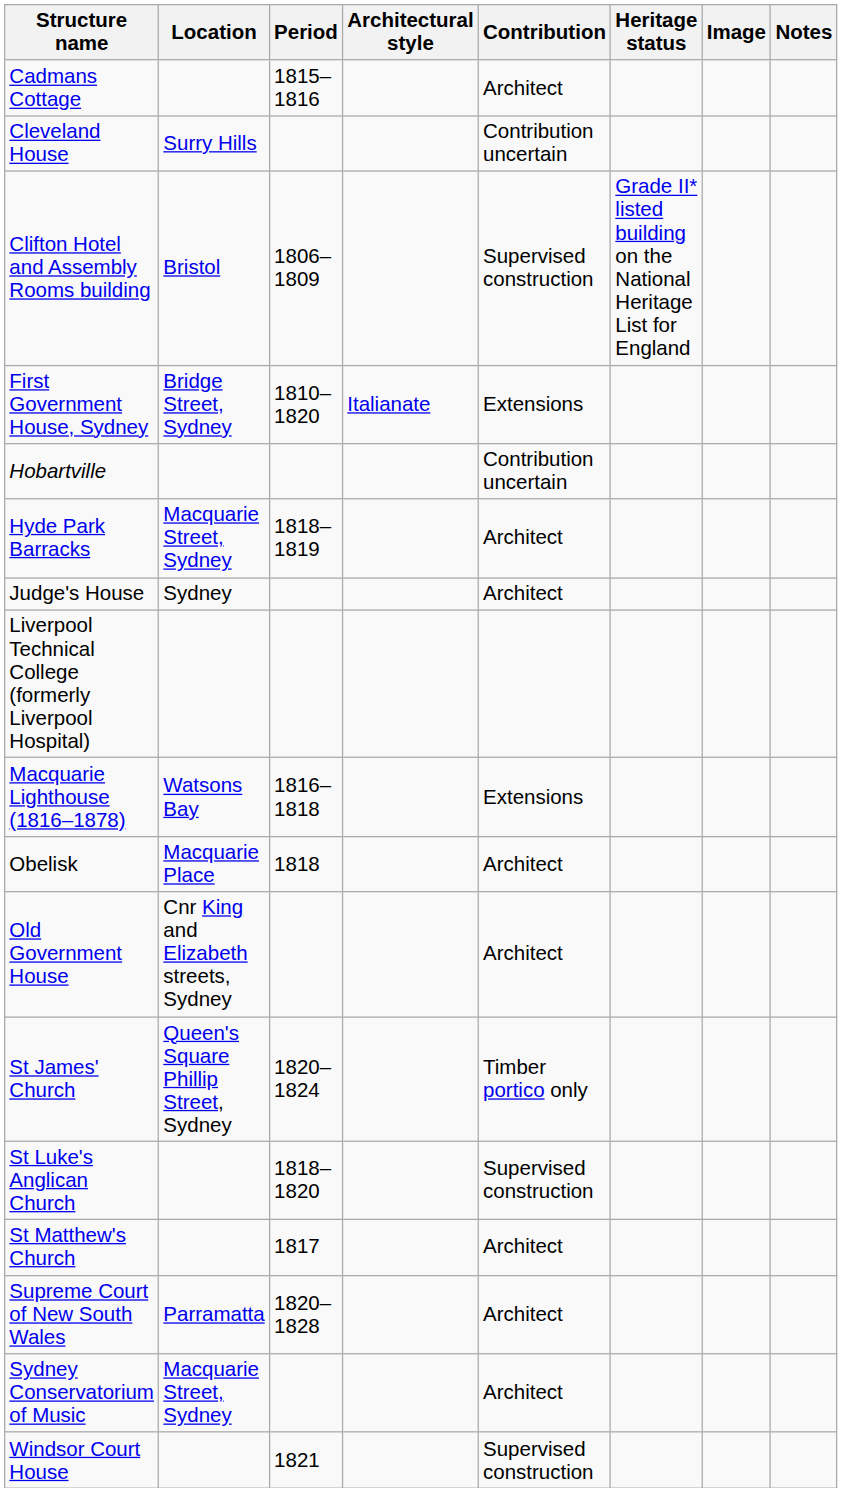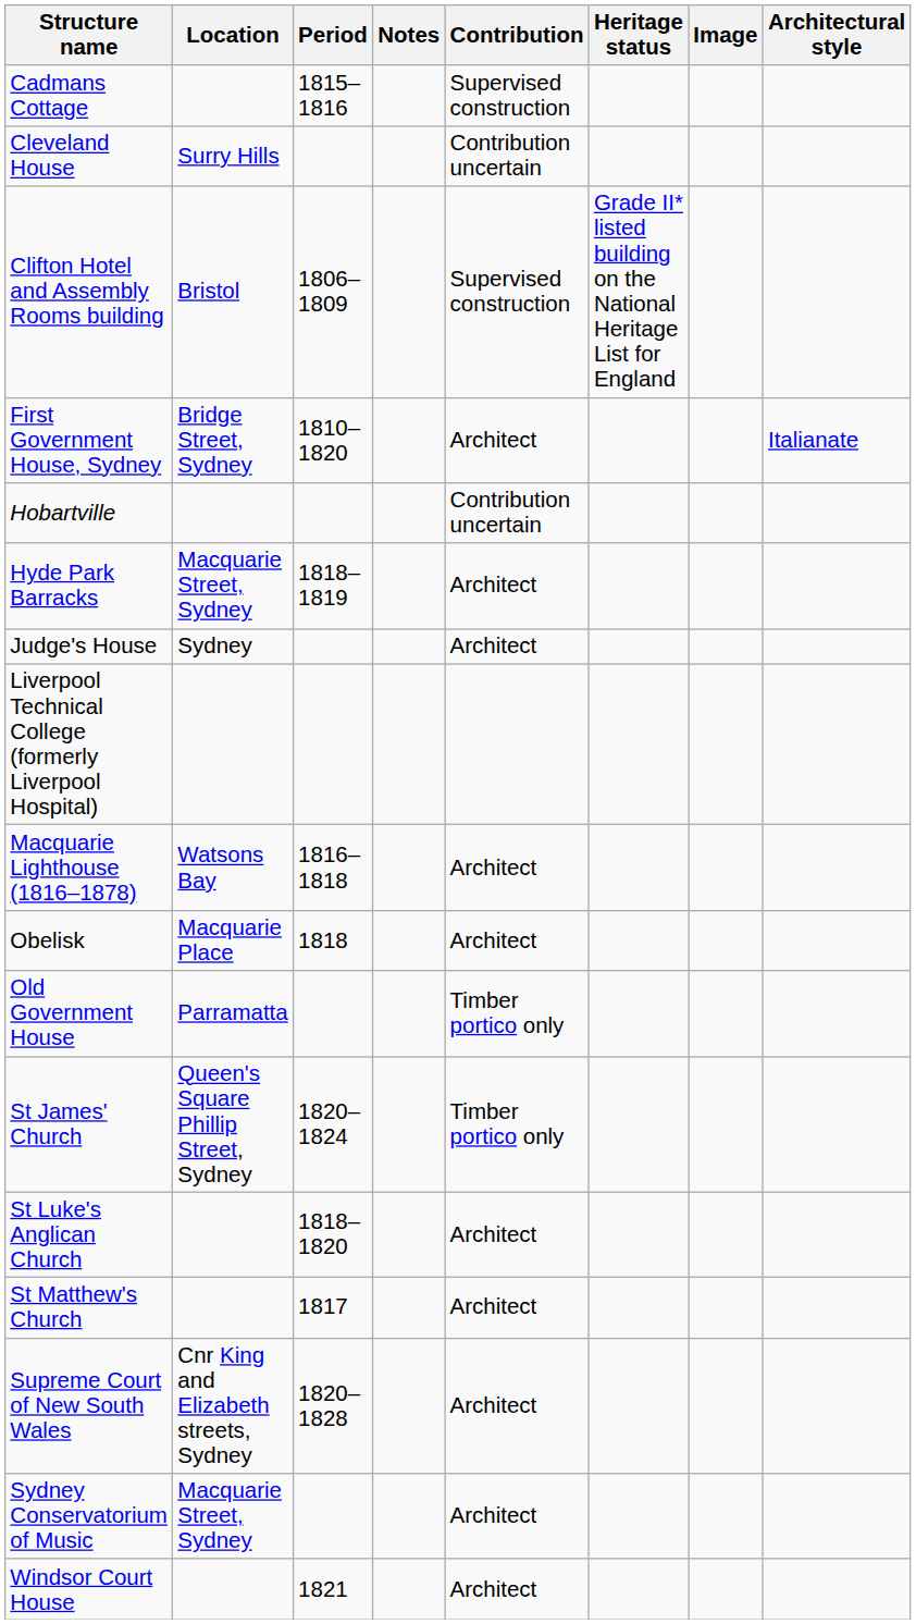columns swapped: Architectural style <-> Notes
Cadmans Cottage | Contribution: Architect -> Supervised construction
First Government House, Sydney | Contribution: Extensions -> Architect
Macquarie Lighthouse (1816–1878) | Contribution: Extensions -> Architect
Old Government House | Location: Cnr King and Elizabeth streets, Sydney -> Parramatta
Old Government House | Contribution: Architect -> Timber portico only
St Luke's Anglican Church | Contribution: Supervised construction -> Architect
Supreme Court of New South Wales | Location: Parramatta -> Cnr King and Elizabeth streets, Sydney
Windsor Court House | Contribution: Supervised construction -> Architect
